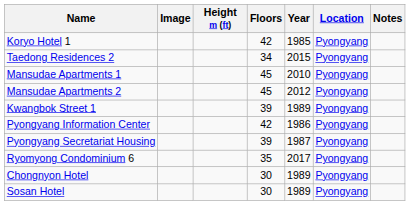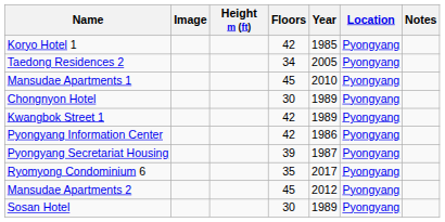Taedong Residences 2 | Year: 2015 -> 2005
rows swapped: Mansudae Apartments 2 <-> Chongnyon Hotel
Kwangbok Street 1 | Floors: 39 -> 42
